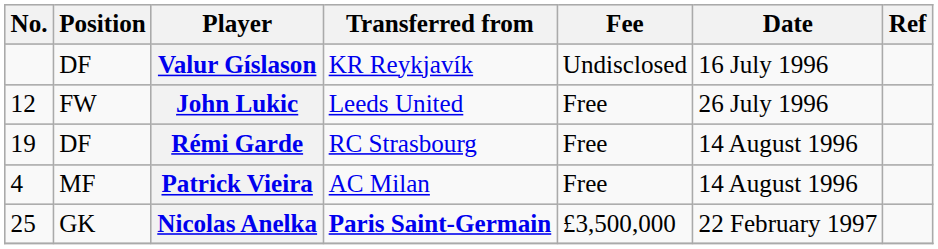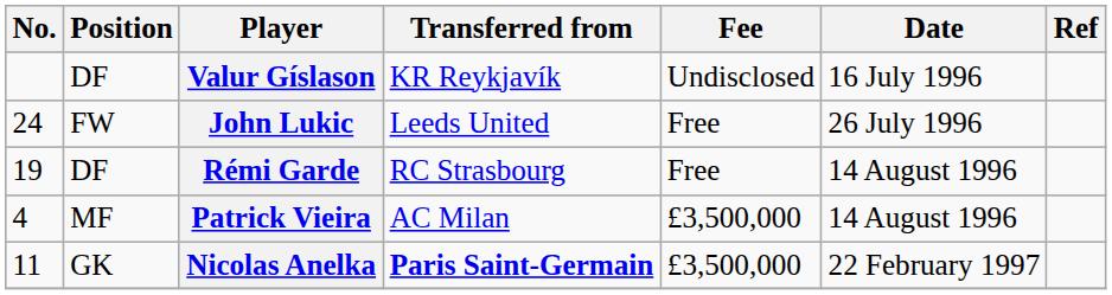John Lukic | No.: 12 -> 24
Patrick Vieira | Fee: Free -> £3,500,000
Nicolas Anelka | No.: 25 -> 11
